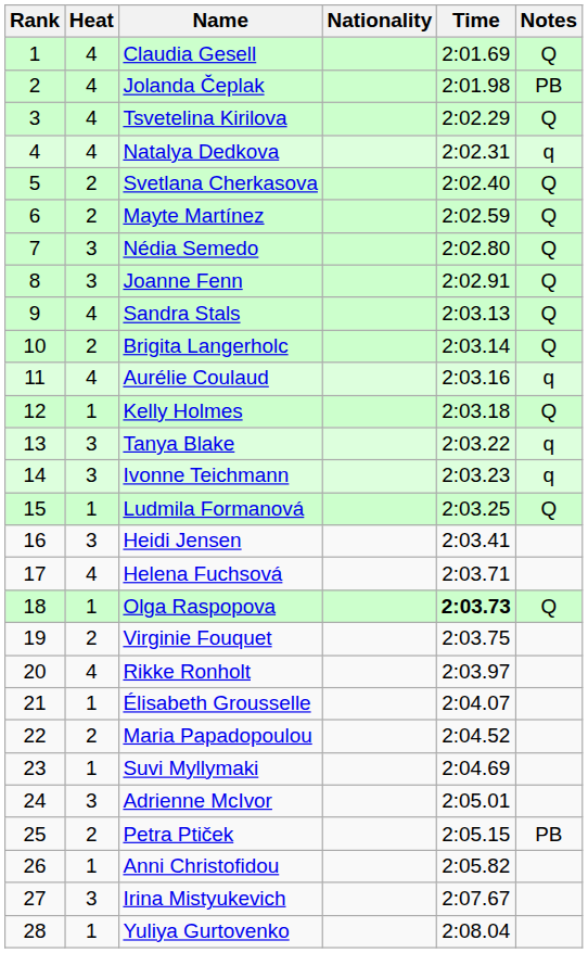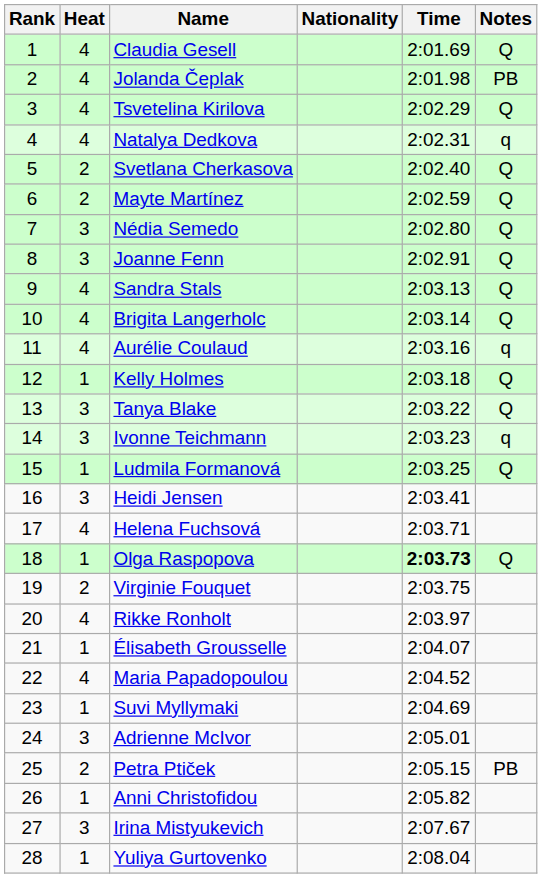Brigita Langerholc | Heat: 2 -> 4
Tanya Blake | Notes: q -> Q
Maria Papadopoulou | Heat: 2 -> 4
